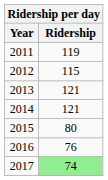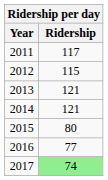2011 | Ridership: 119 -> 117
2016 | Ridership: 76 -> 77
